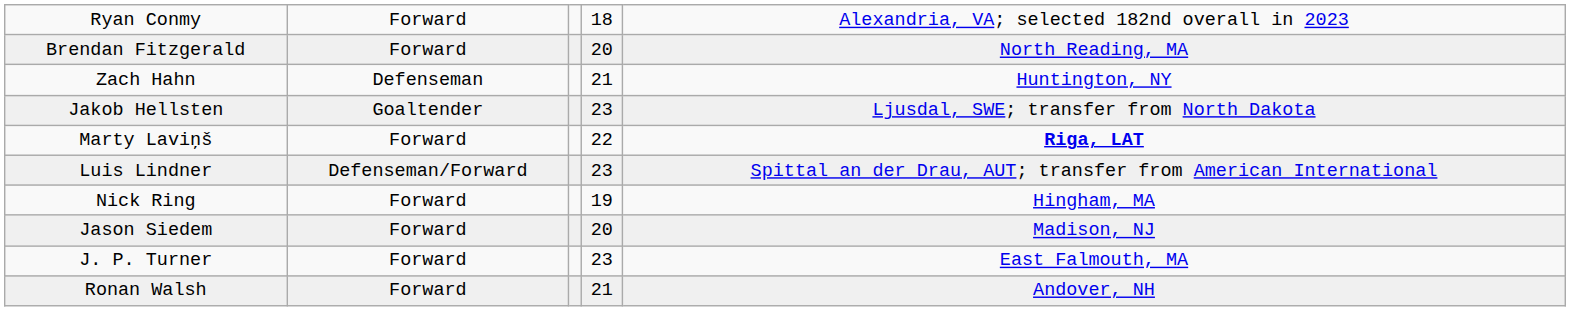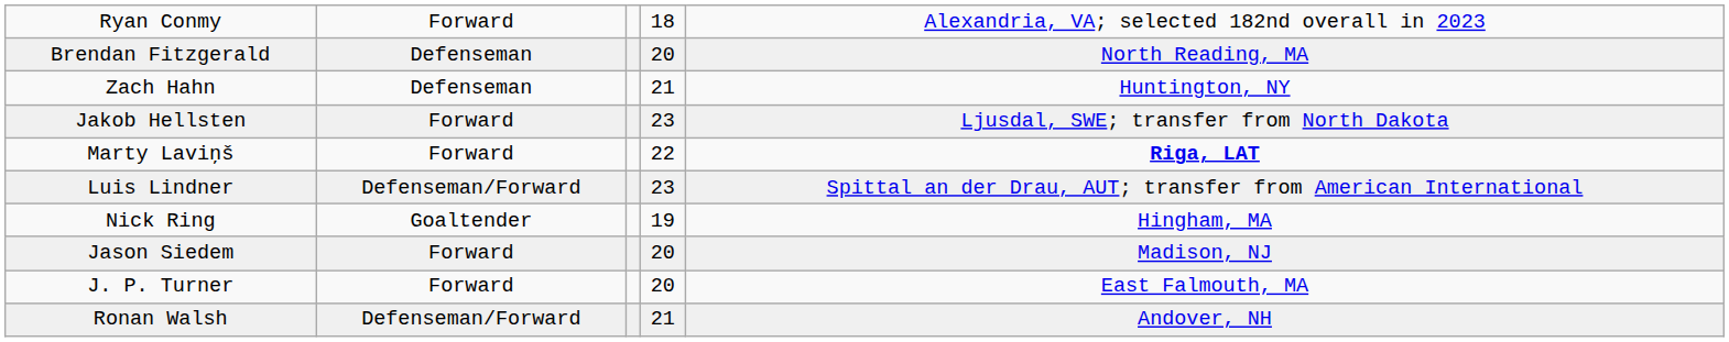Brendan Fitzgerald | column 2: Forward -> Defenseman
Jakob Hellsten | column 2: Goaltender -> Forward
Nick Ring | column 2: Forward -> Goaltender
J. P. Turner | column 4: 23 -> 20
Ronan Walsh | column 2: Forward -> Defenseman/Forward
